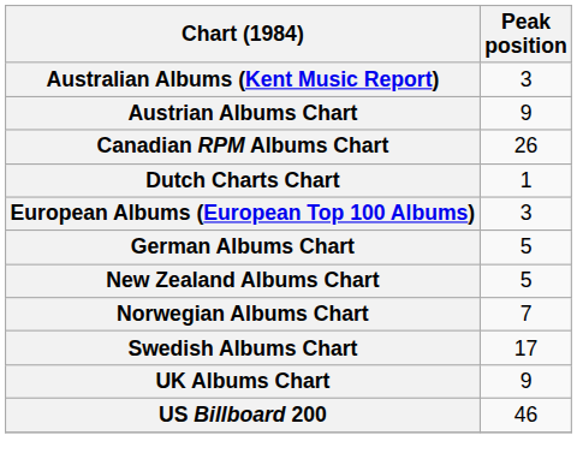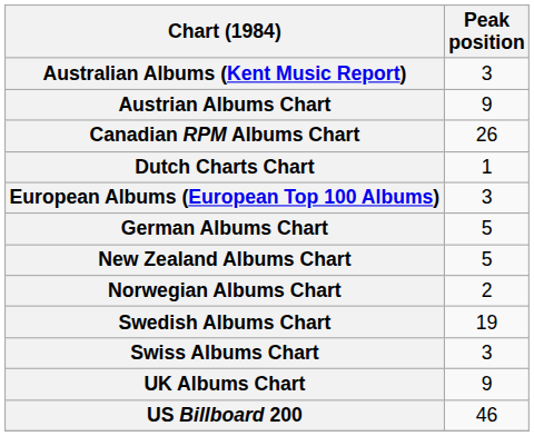Norwegian Albums Chart | Peak position: 7 -> 2
Swedish Albums Chart | Peak position: 17 -> 19
+ row: Swiss Albums Chart | 3
